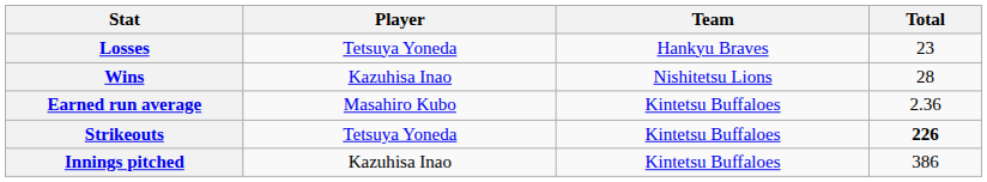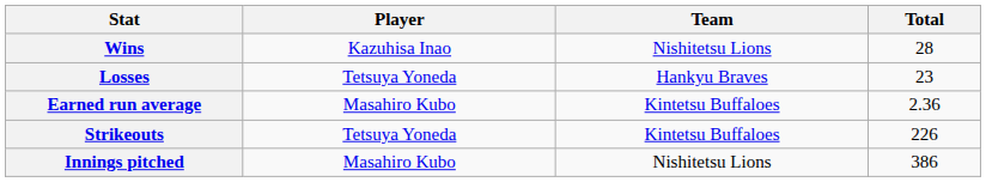rows swapped: Wins <-> Losses
Strikeouts | Total: bold -> normal
Innings pitched | Player: Kazuhisa Inao -> Masahiro Kubo
Innings pitched | Team: Kintetsu Buffaloes -> Nishitetsu Lions
